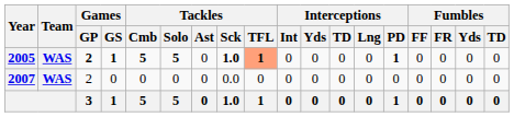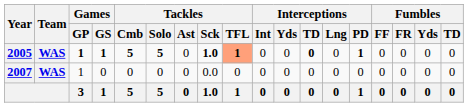2005 | Games / GP: 2 -> 1
2005 | Interceptions / TD: normal -> bold
2007 | Games / GP: 2 -> 1
